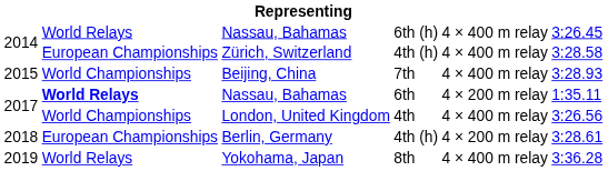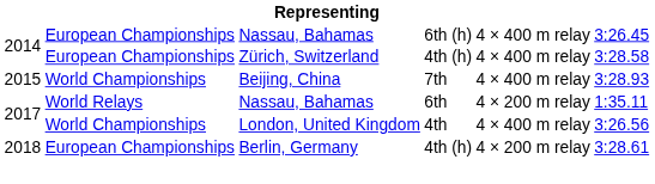Nassau, Bahamas / 6th (h) | column 2: World Relays -> European Championships
Nassau, Bahamas / 6th | column 2: bold -> normal
- row: 2019 | World Relays | Yokohama, Japan | 8th | 4 × 400 m relay | 3:36.28
